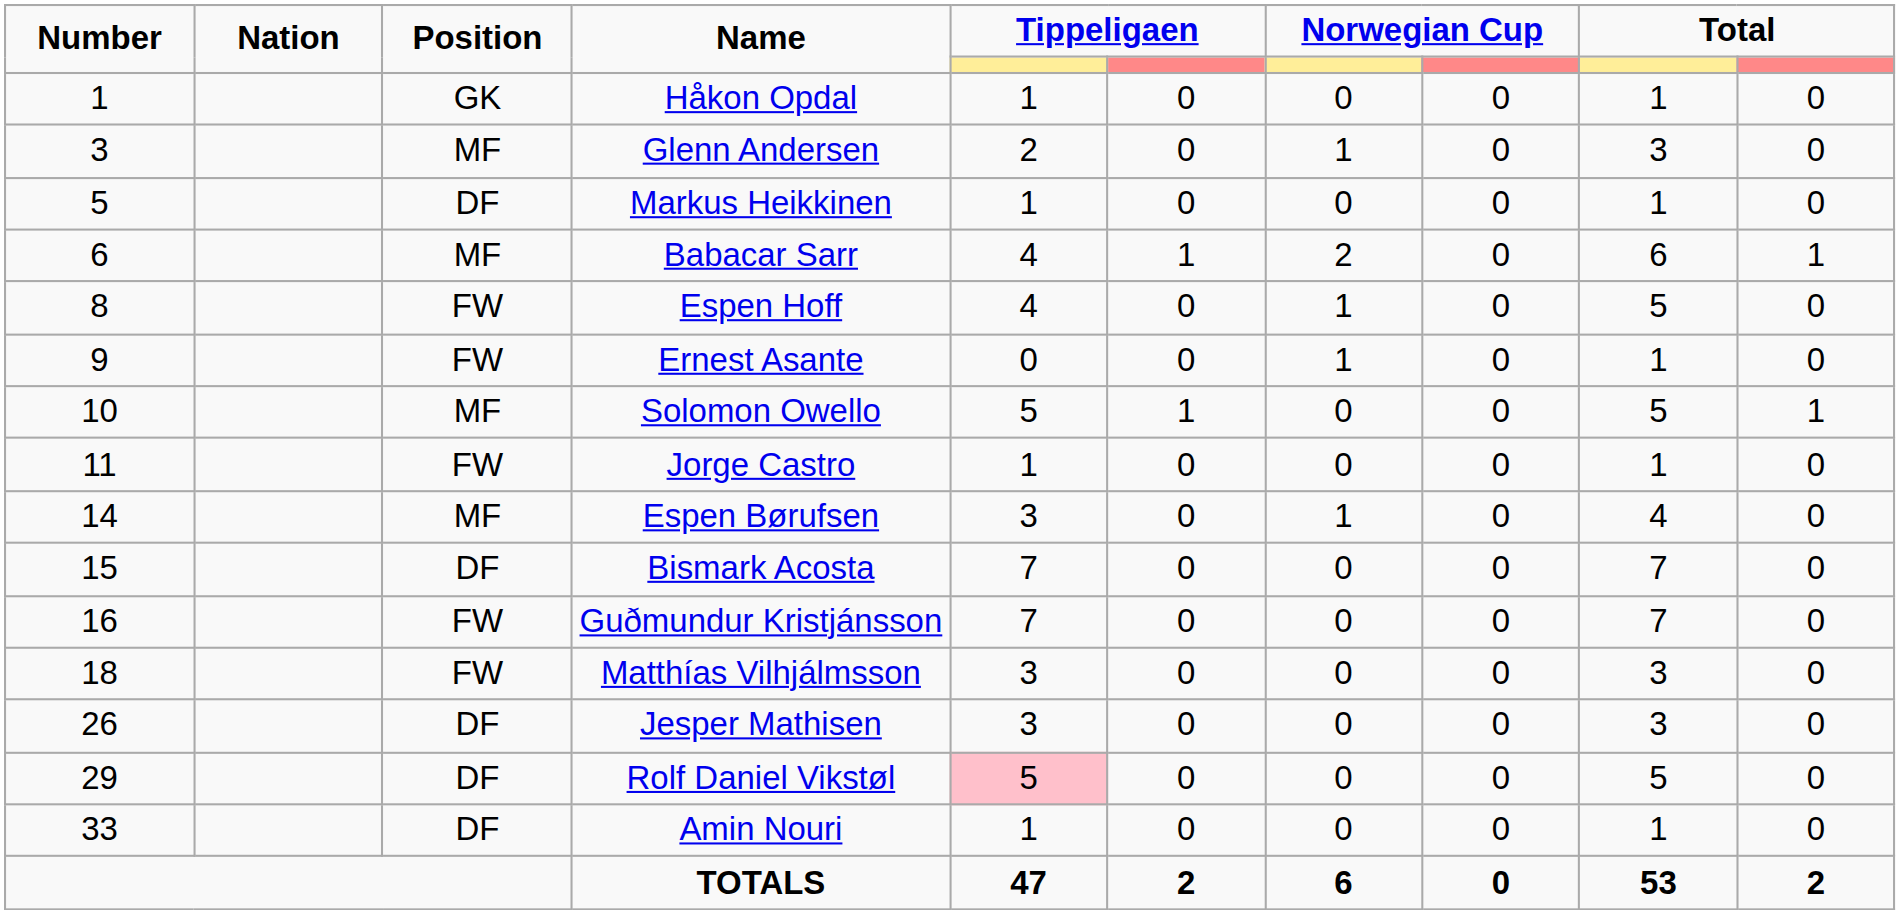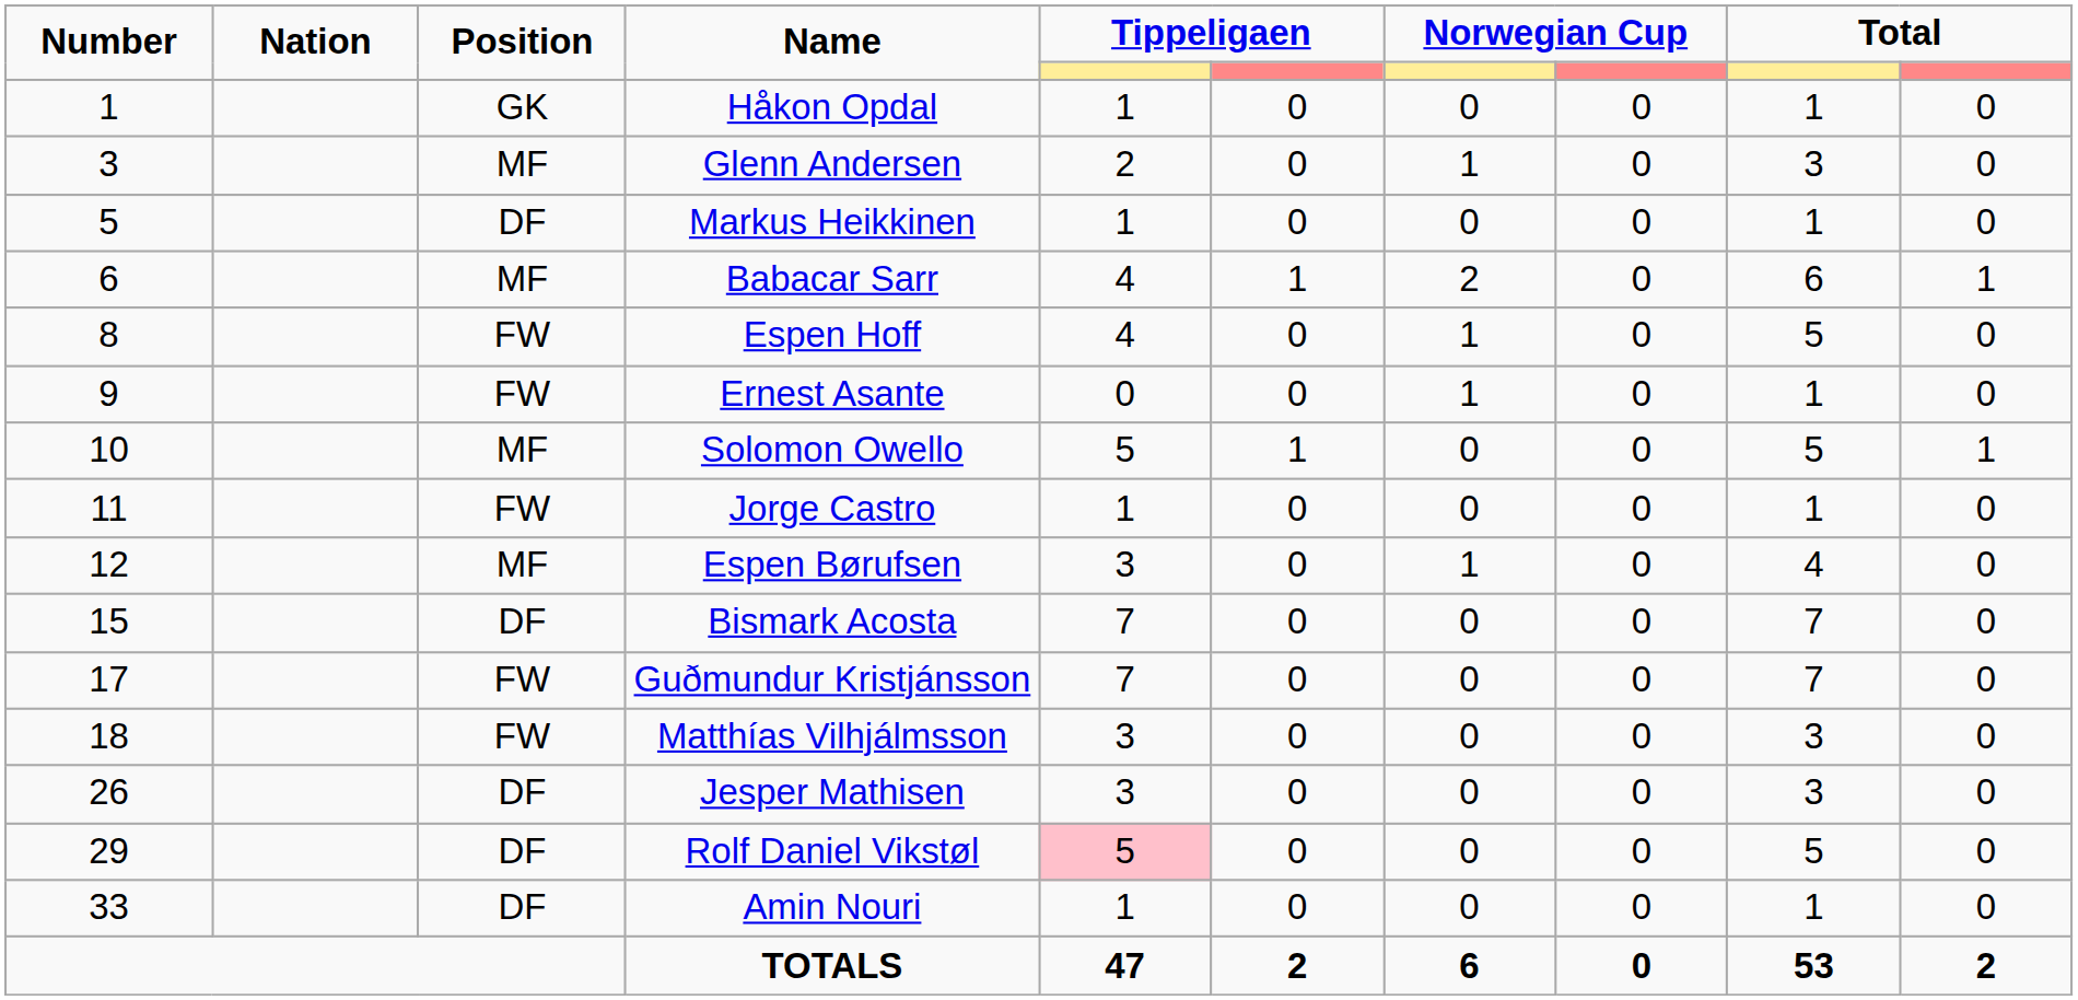Espen Børufsen | Number: 14 -> 12
Guðmundur Kristjánsson | Number: 16 -> 17
